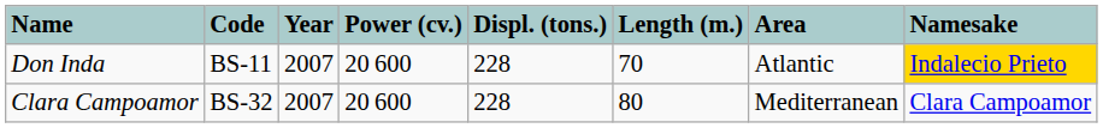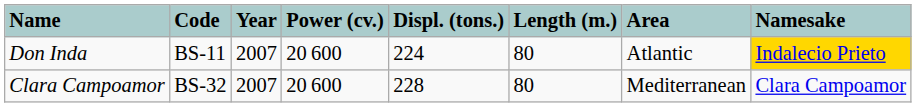Don Inda | Displ. (tons.): 228 -> 224
Don Inda | Length (m.): 70 -> 80
